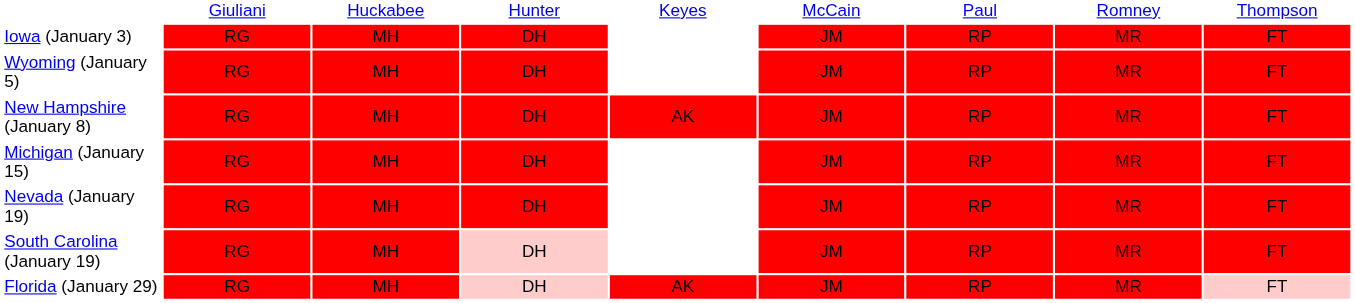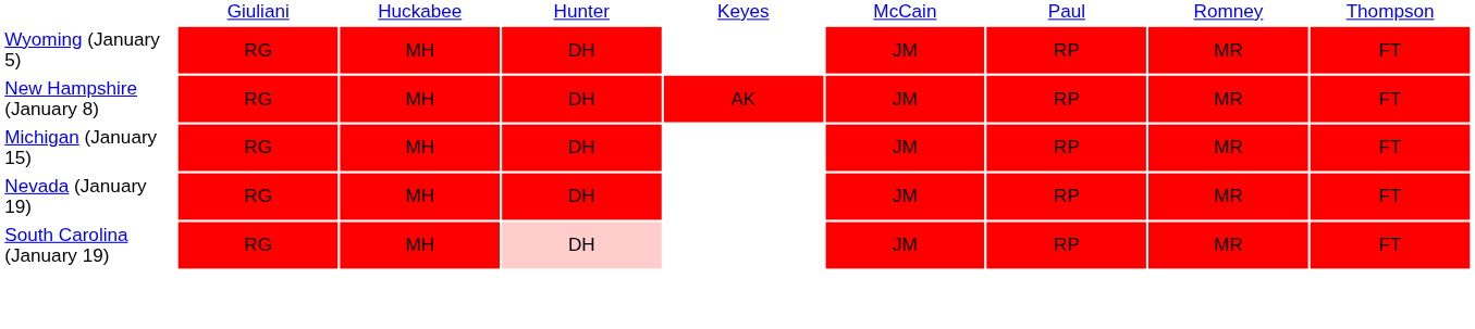- row: Iowa (January 3) | RG | MH | DH | JM | RP | MR | FT
- row: Florida (January 29) | RG | MH | DH | AK | JM | RP | MR | FT
